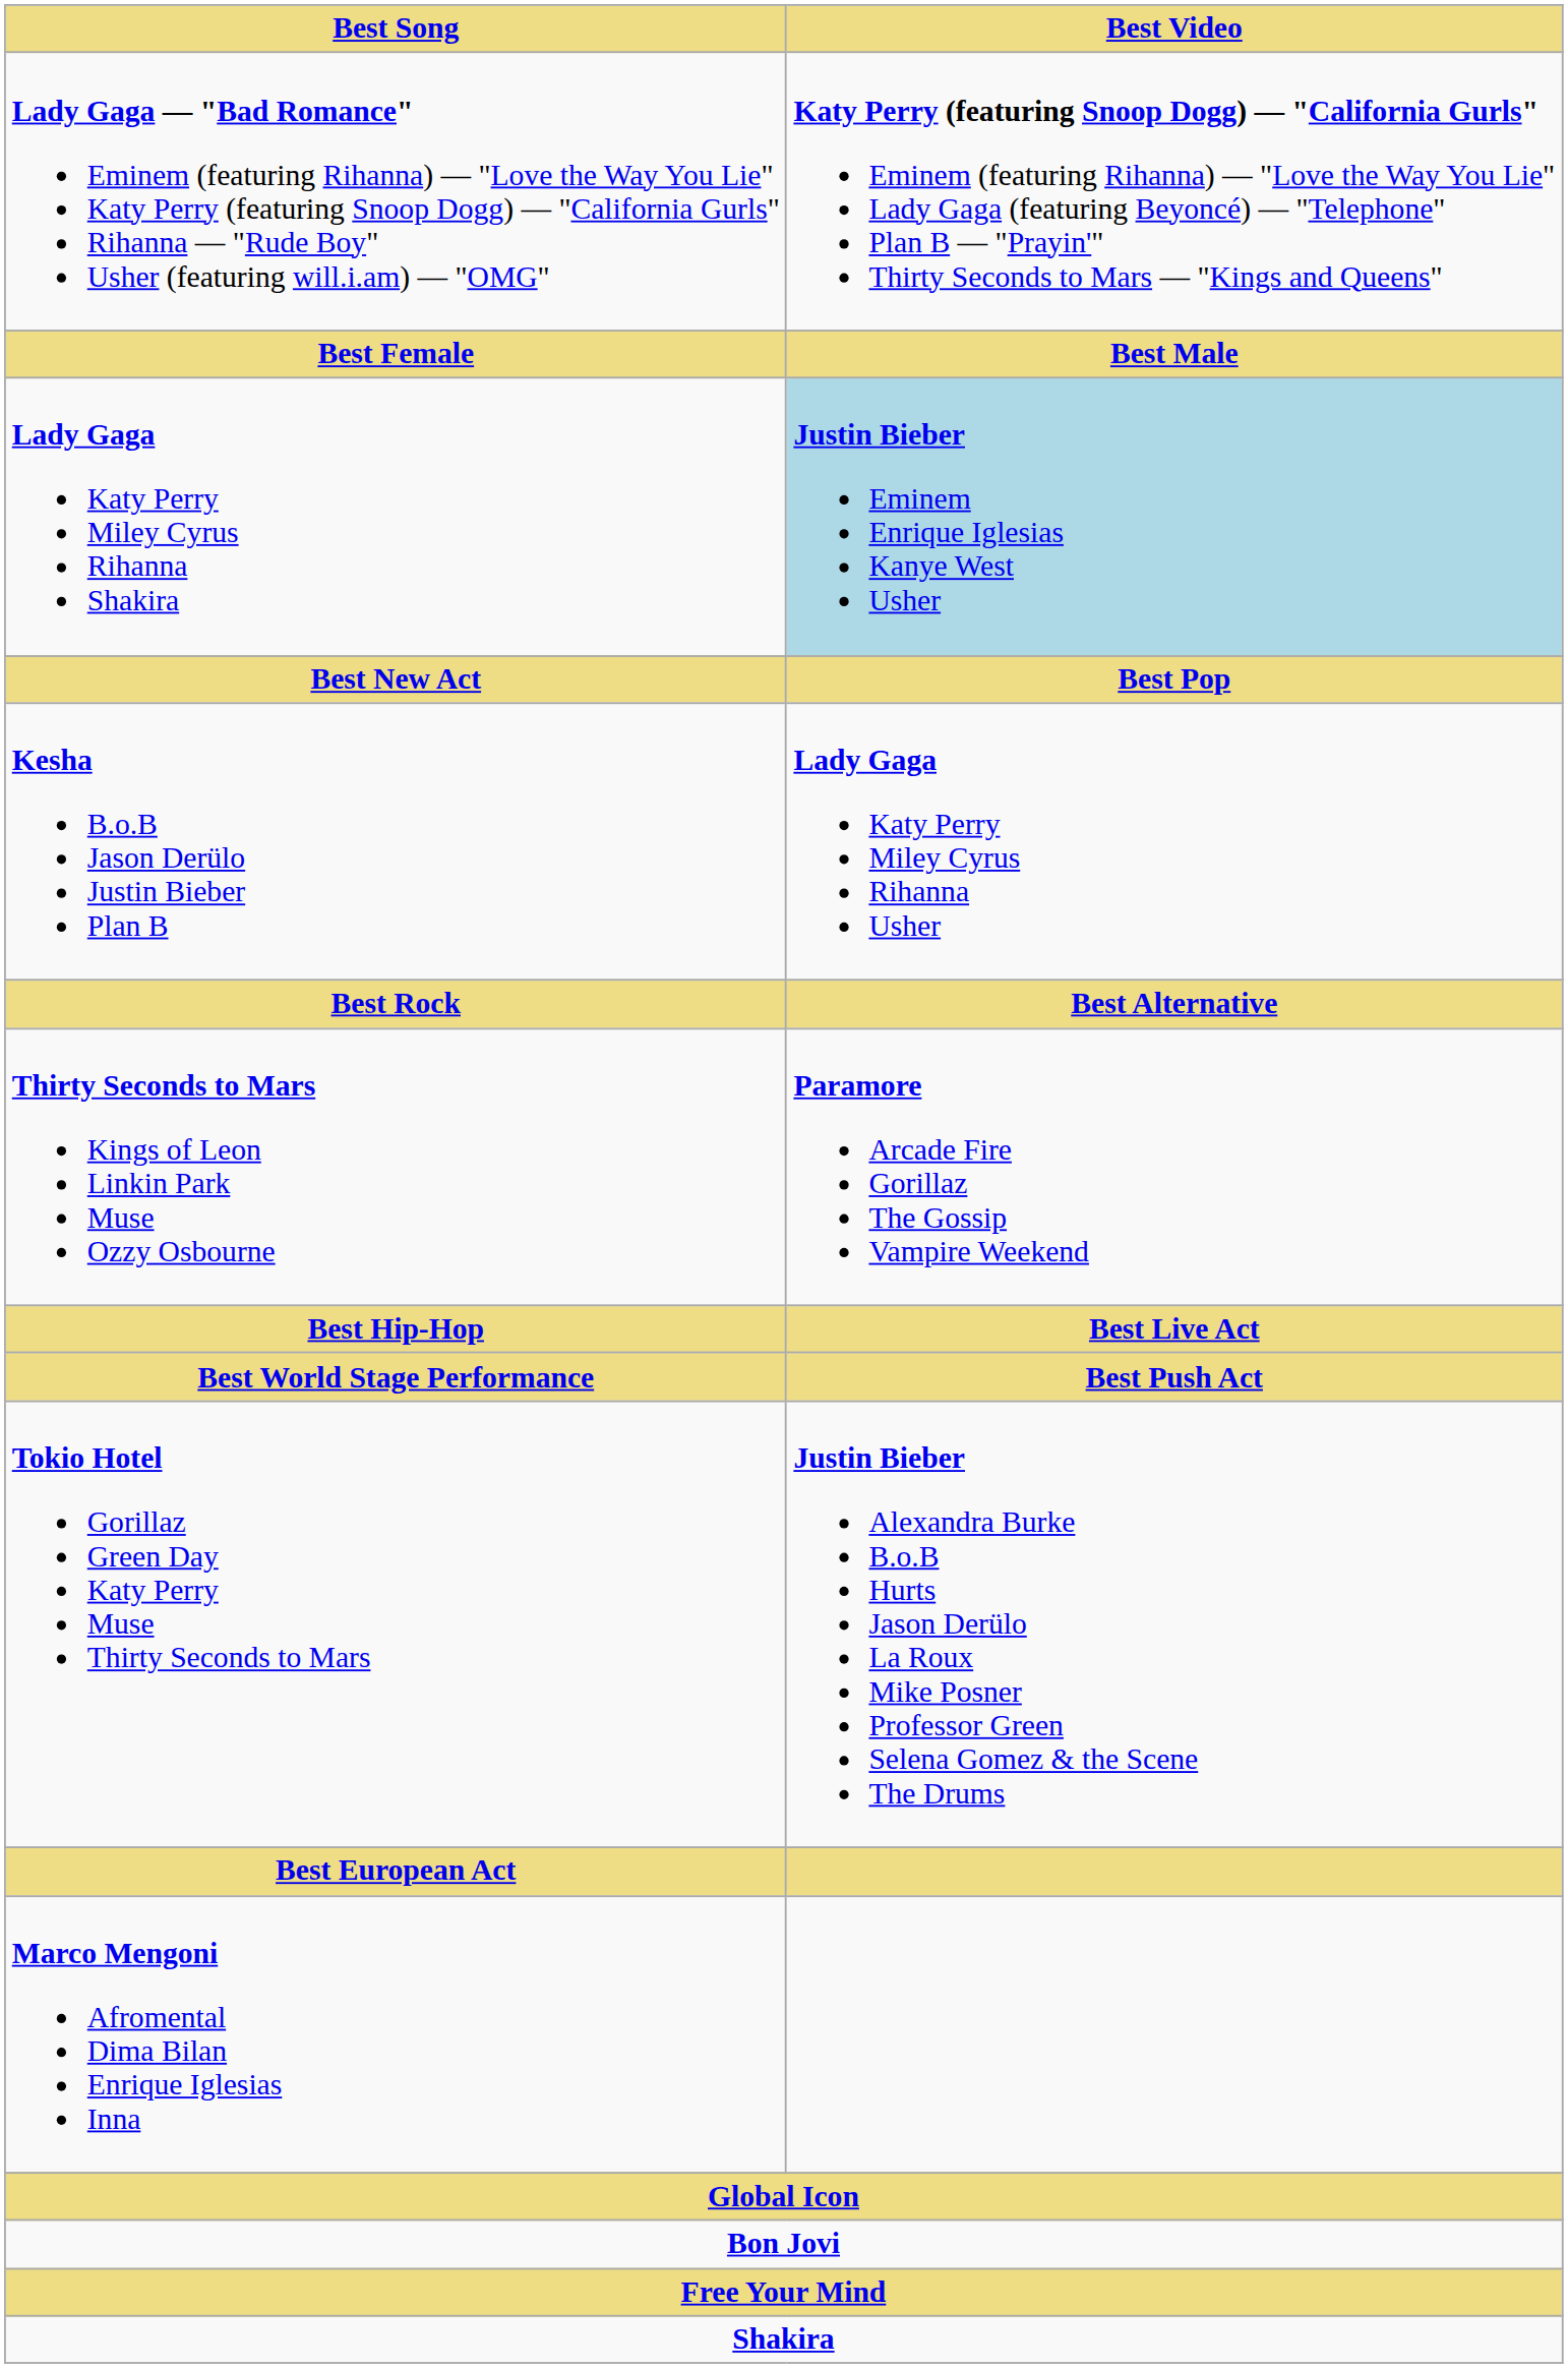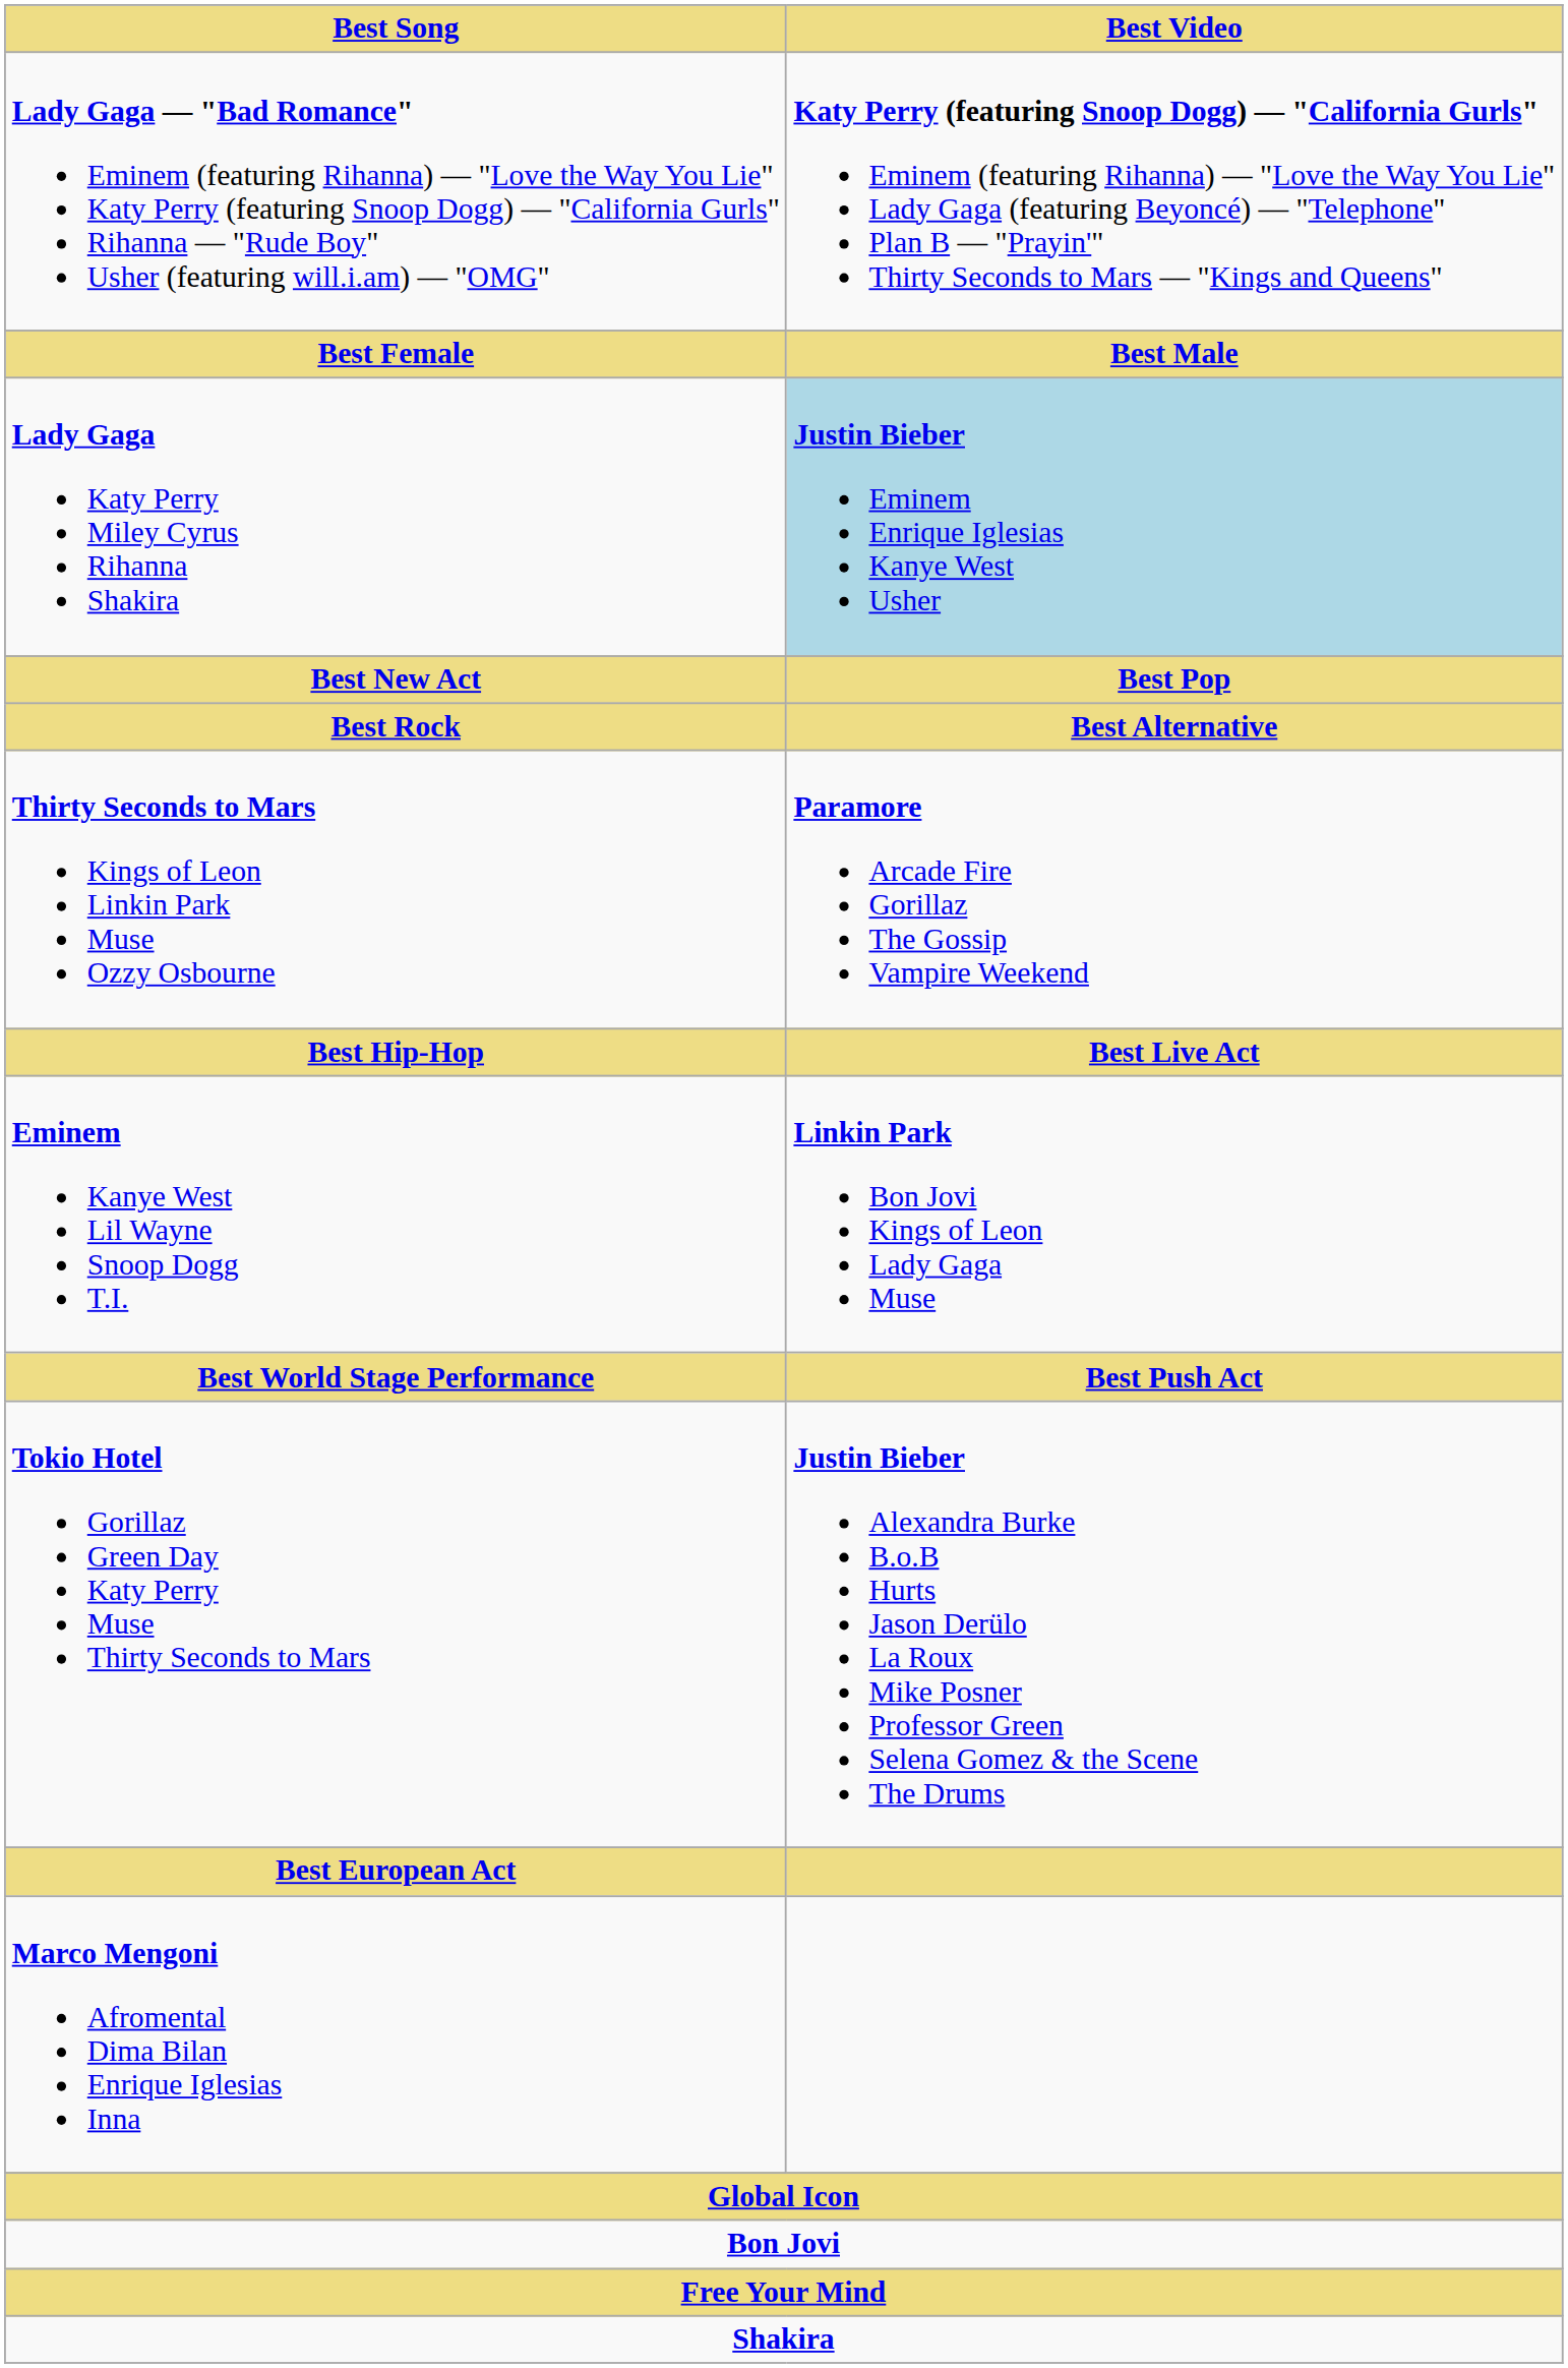- row: Kesha B.o.B Jason Derülo Justin Bieber Plan B | Lady Gaga Katy Perry Miley Cyrus Rihanna Usher
+ row: Eminem Kanye West Lil Wayne Snoop Dogg T.I. | Linkin Park Bon Jovi Kings of Leon Lady Gaga Muse
